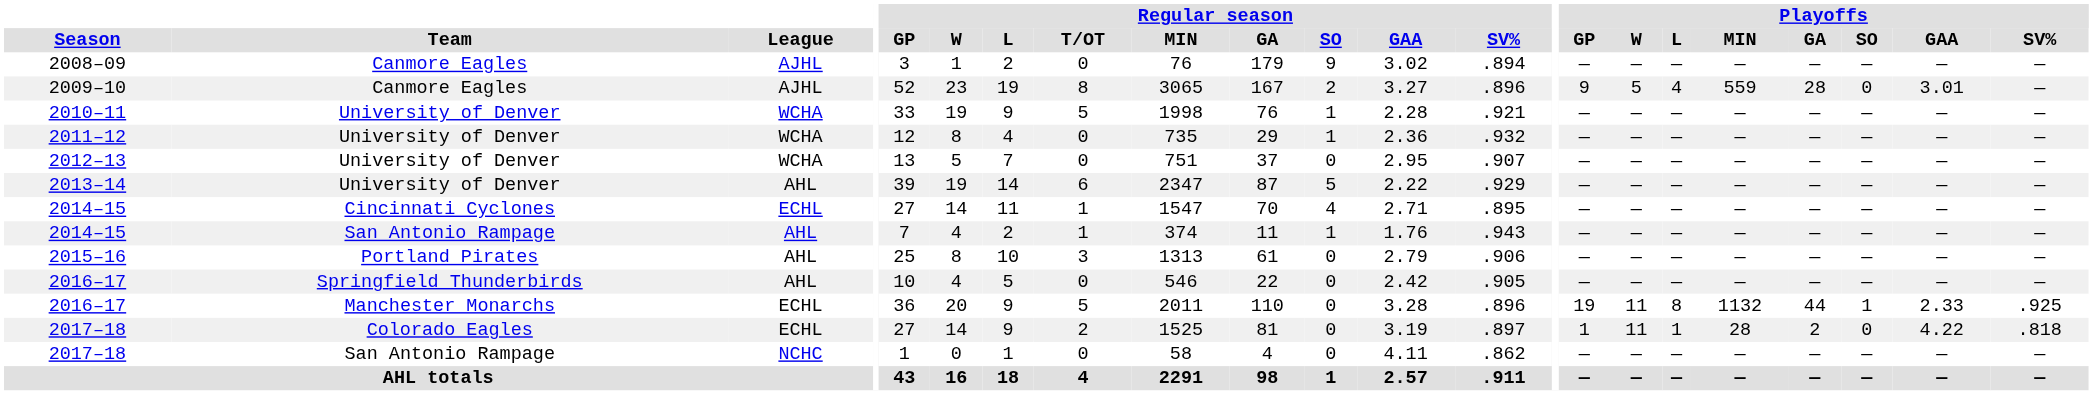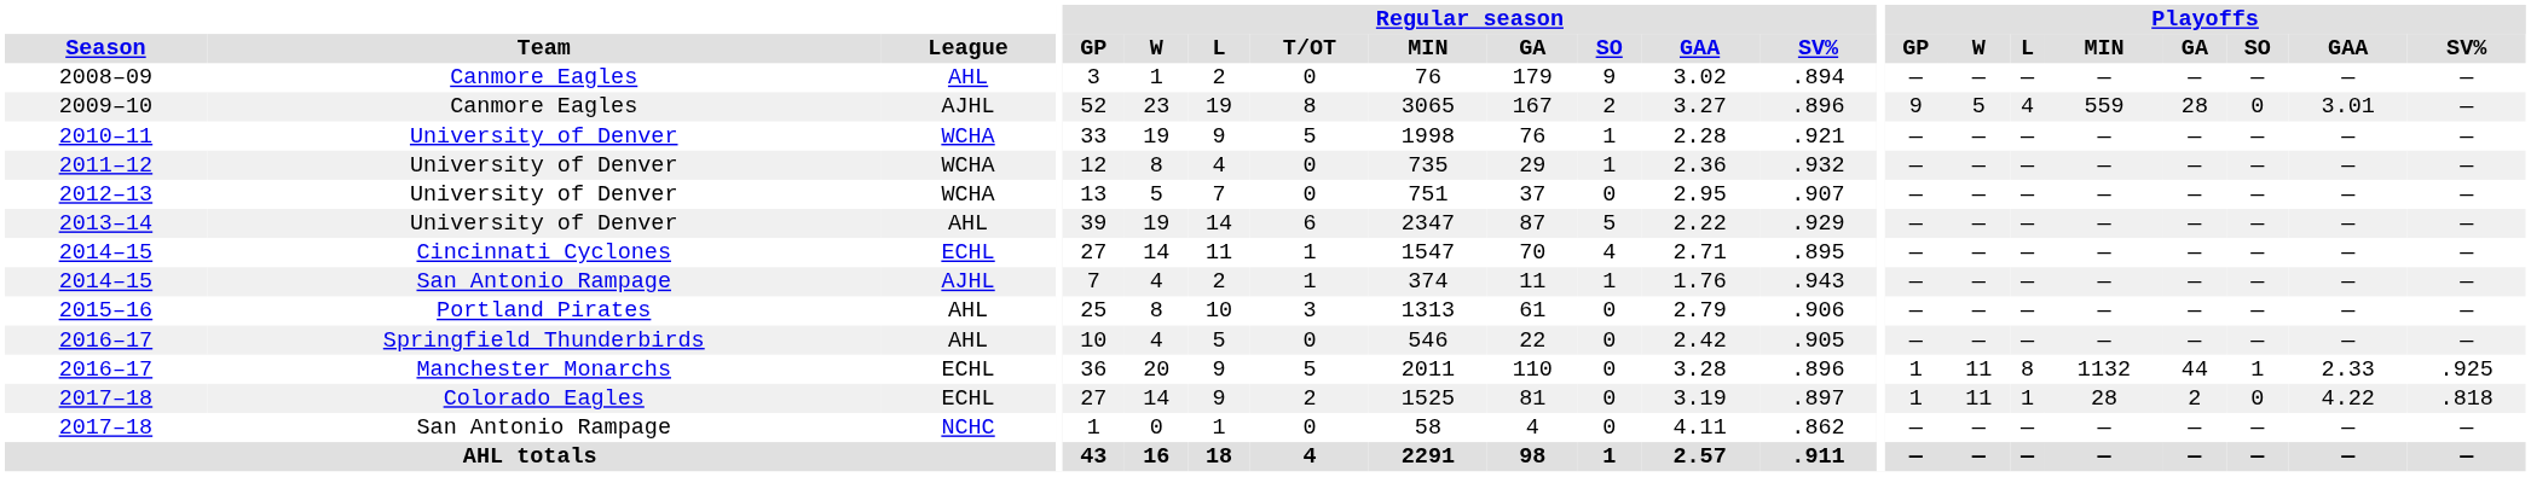2008–09 | League: AJHL -> AHL
2014–15 / San Antonio Rampage | League: AHL -> AJHL
2016–17 / Manchester Monarchs | Playoffs / GP: 19 -> 1
